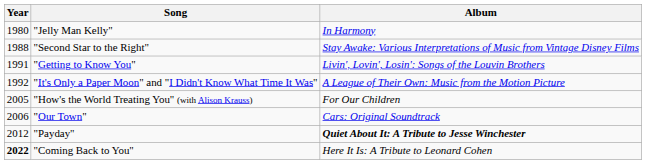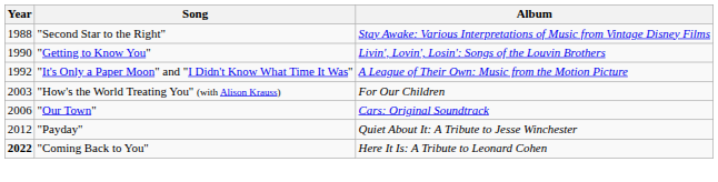- row: 1980 | "Jelly Man Kelly" | In Harmony
"Getting to Know You" | Year: 1991 -> 1990
"How's the World Treating You" (with Alison Krauss) | Year: 2005 -> 2003
"Payday" | Album: bold -> normal
